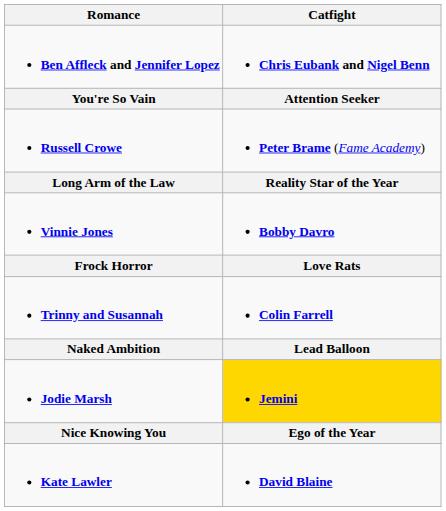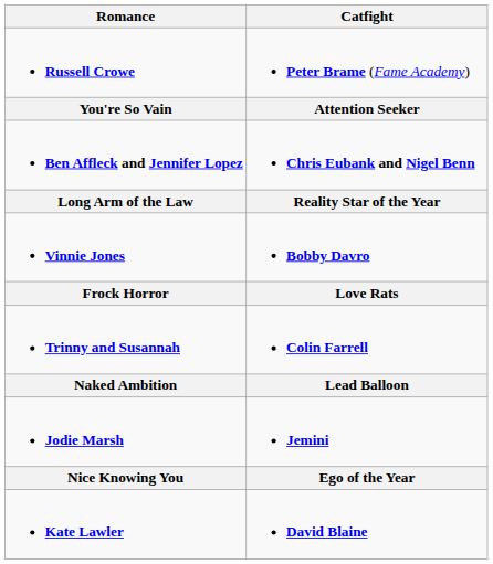rows swapped: Ben Affleck and Jennifer Lopez <-> Russell Crowe
Jodie Marsh | Catfight: gold background -> no background
